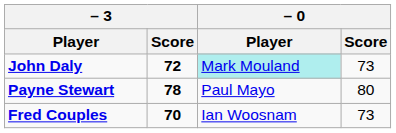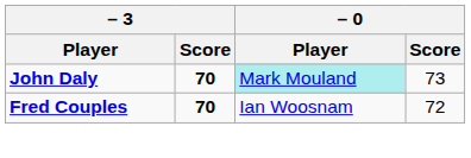John Daly | – 3 / Score: 72 -> 70
- row: Payne Stewart | 78 | Paul Mayo | 80
Fred Couples | – 0 / Score: 73 -> 72
